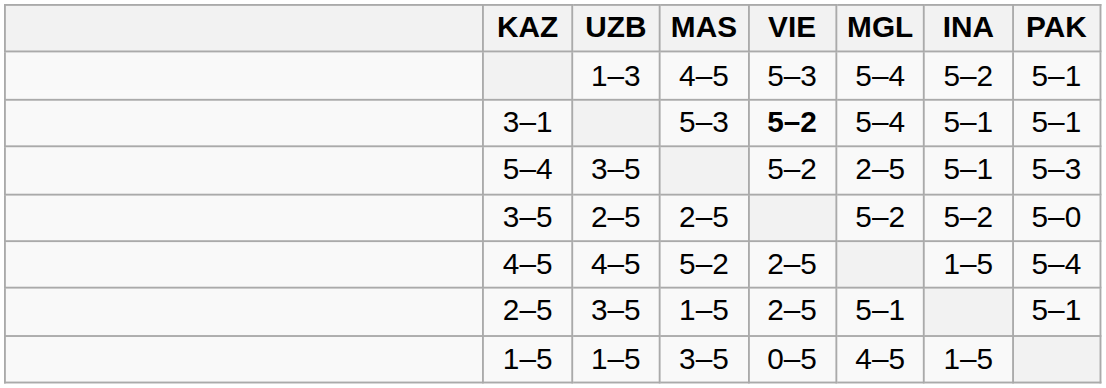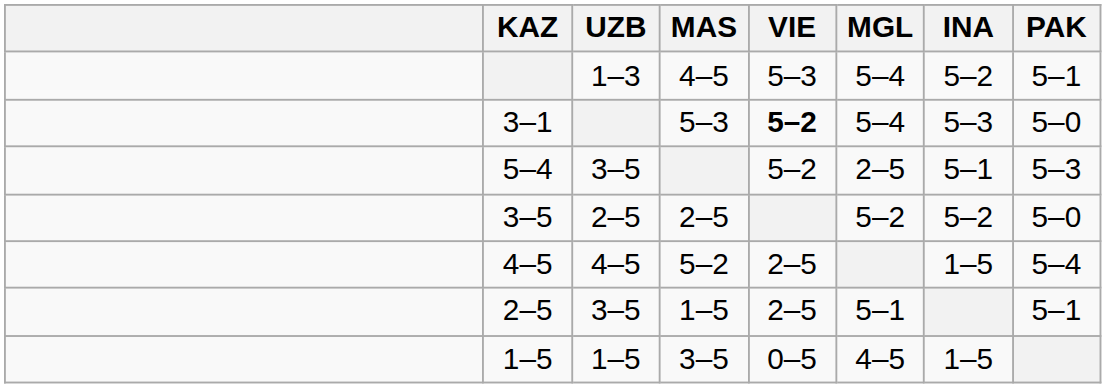3–1 | INA: 5–1 -> 5–3
3–1 | PAK: 5–1 -> 5–0
